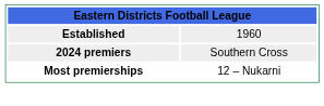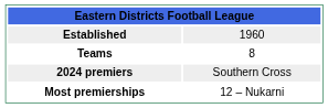+ row: Teams | 8
